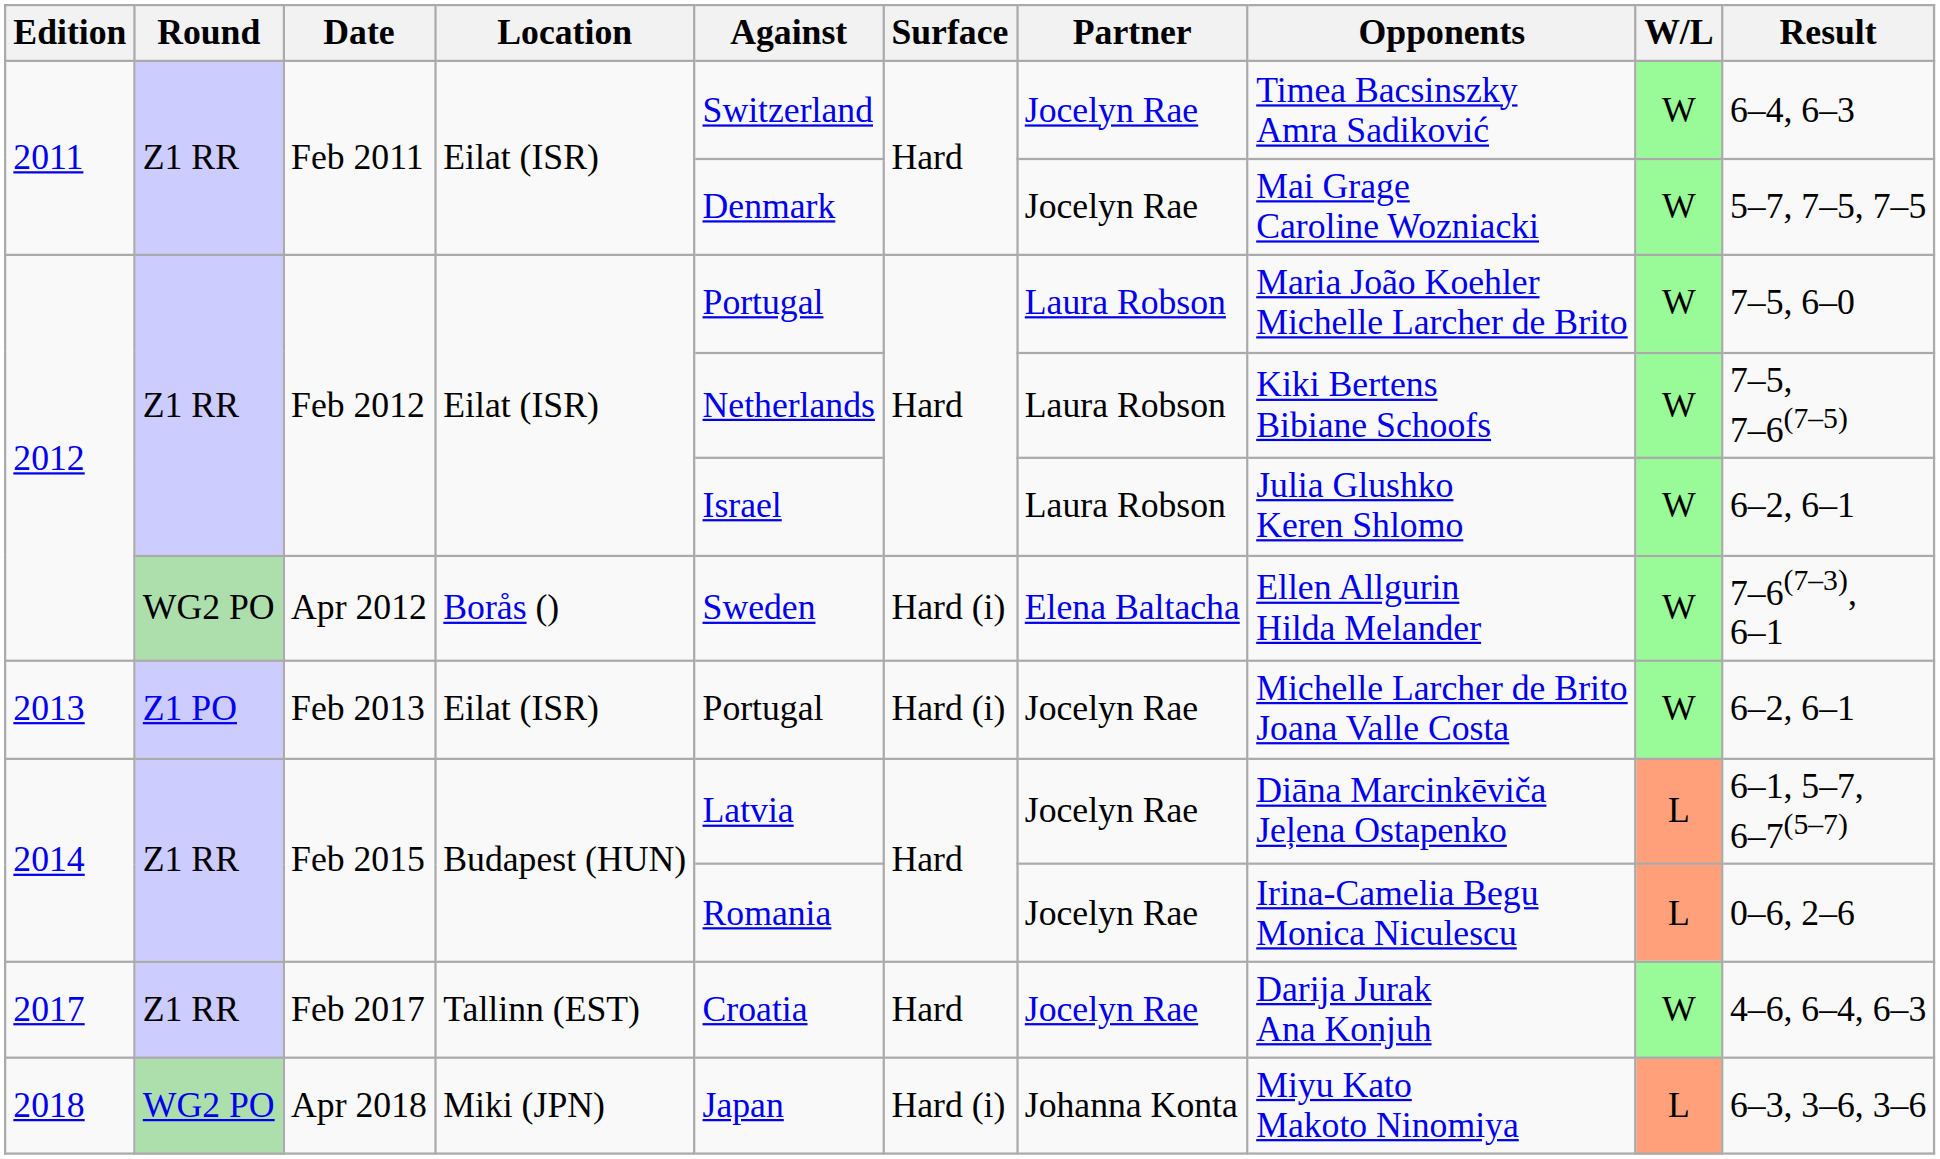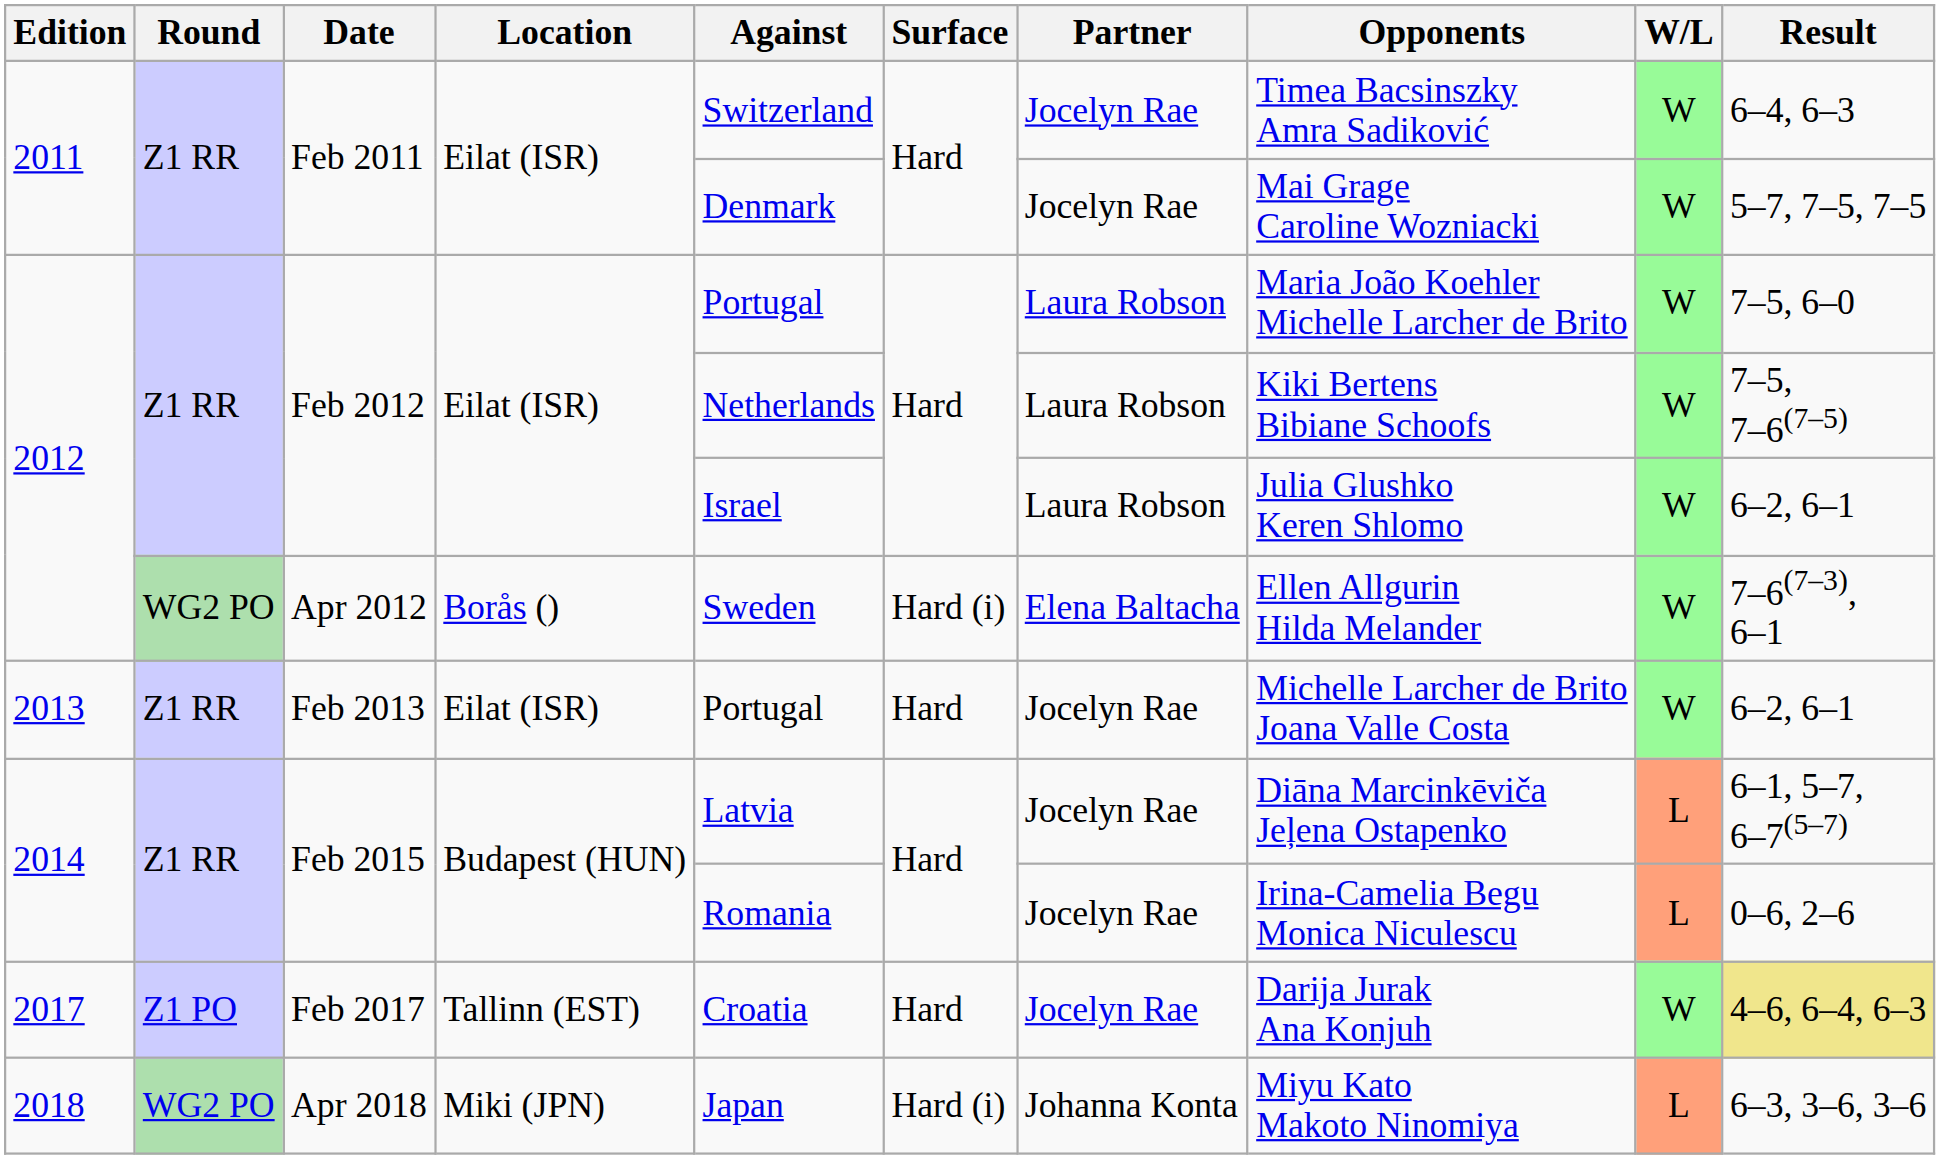Feb 2013 | Round: Z1 PO -> Z1 RR
Feb 2013 | Surface: Hard (i) -> Hard
Feb 2017 | Round: Z1 RR -> Z1 PO
Feb 2017 | Result: no background -> khaki background
